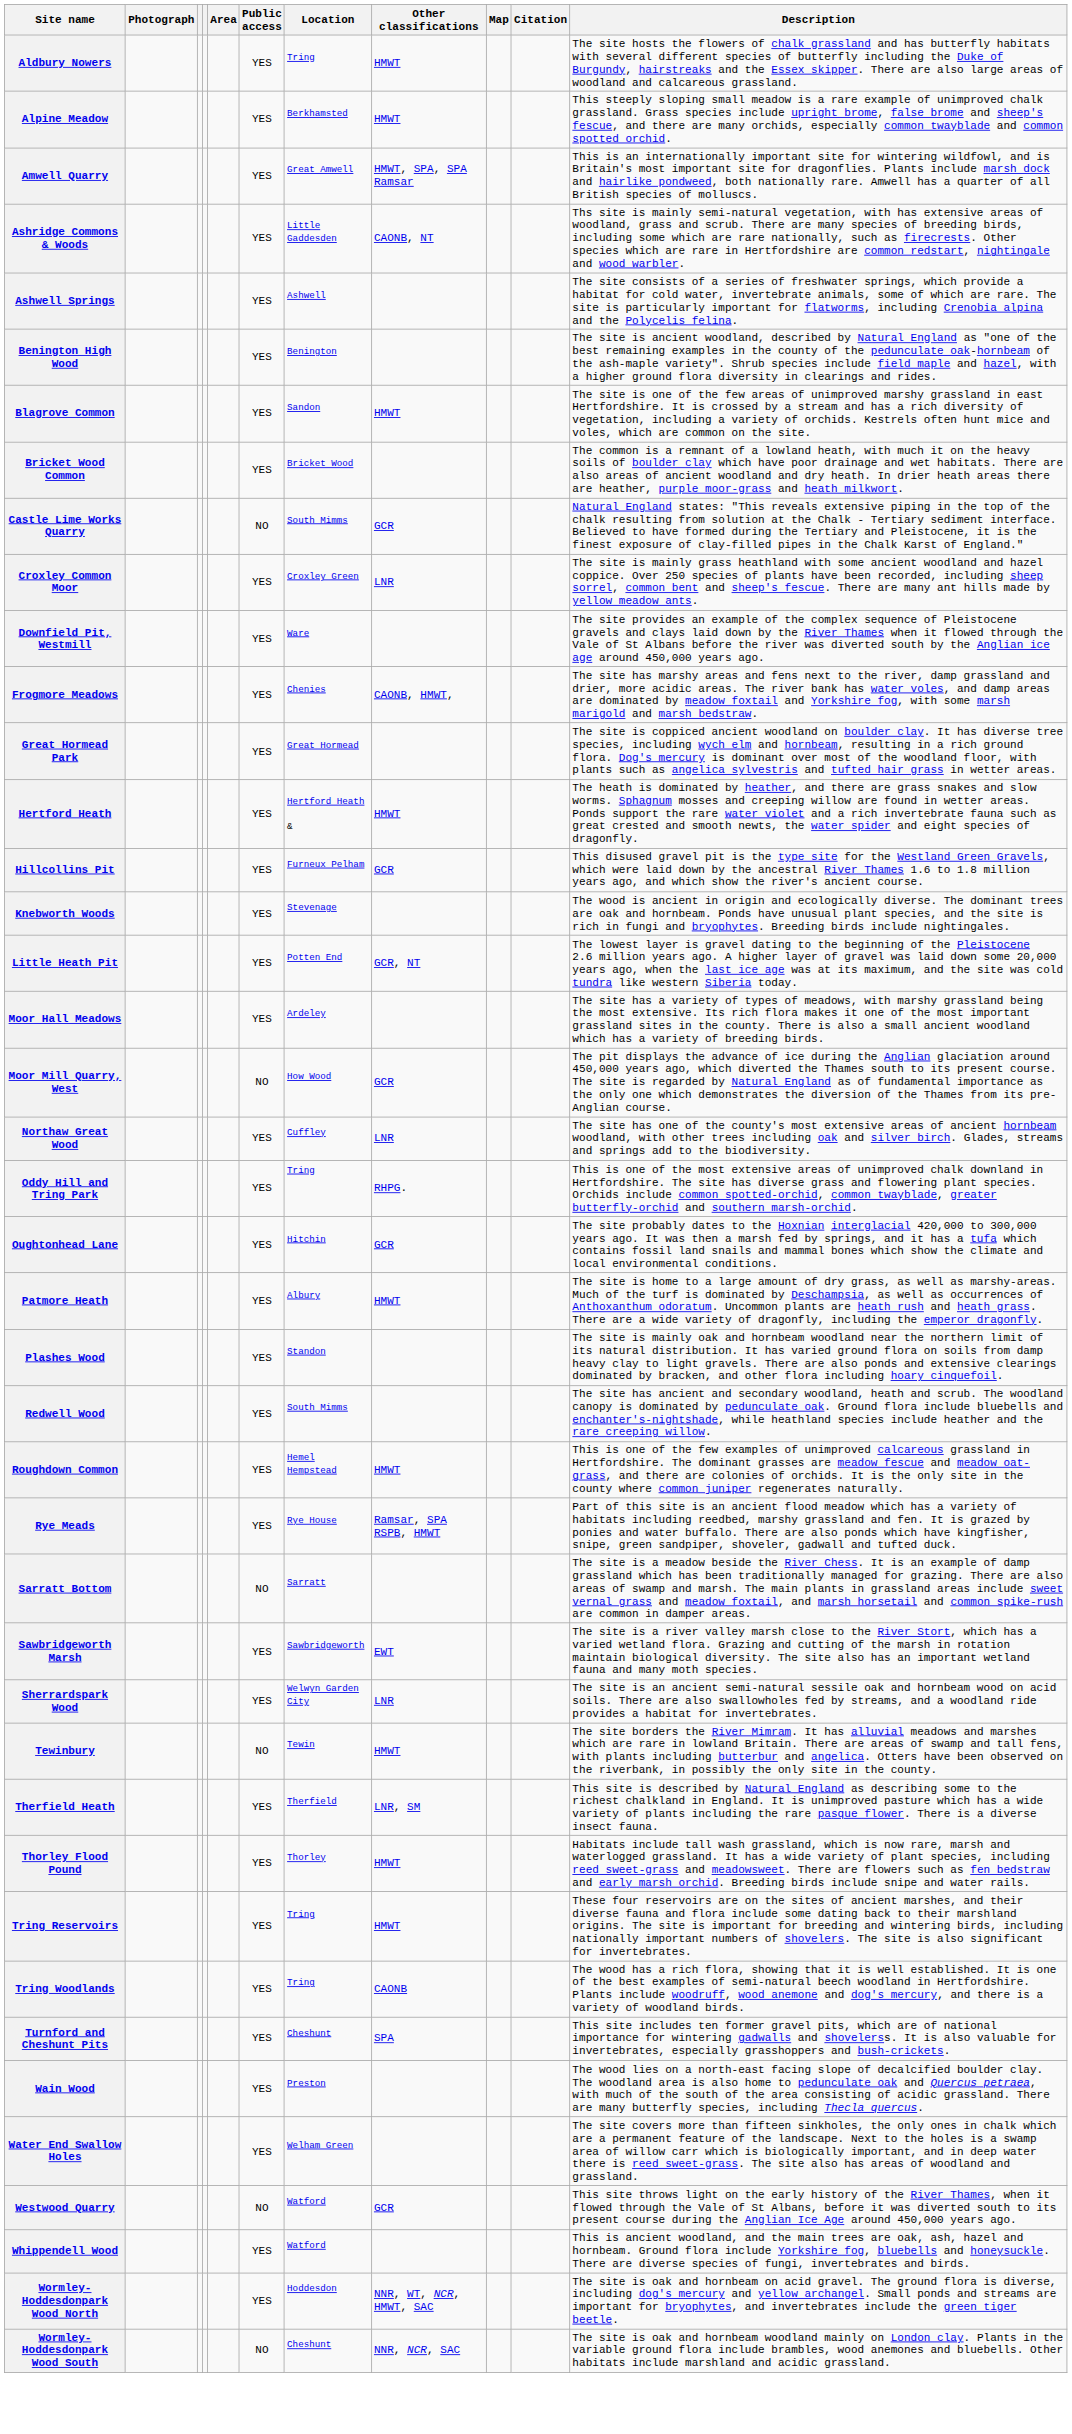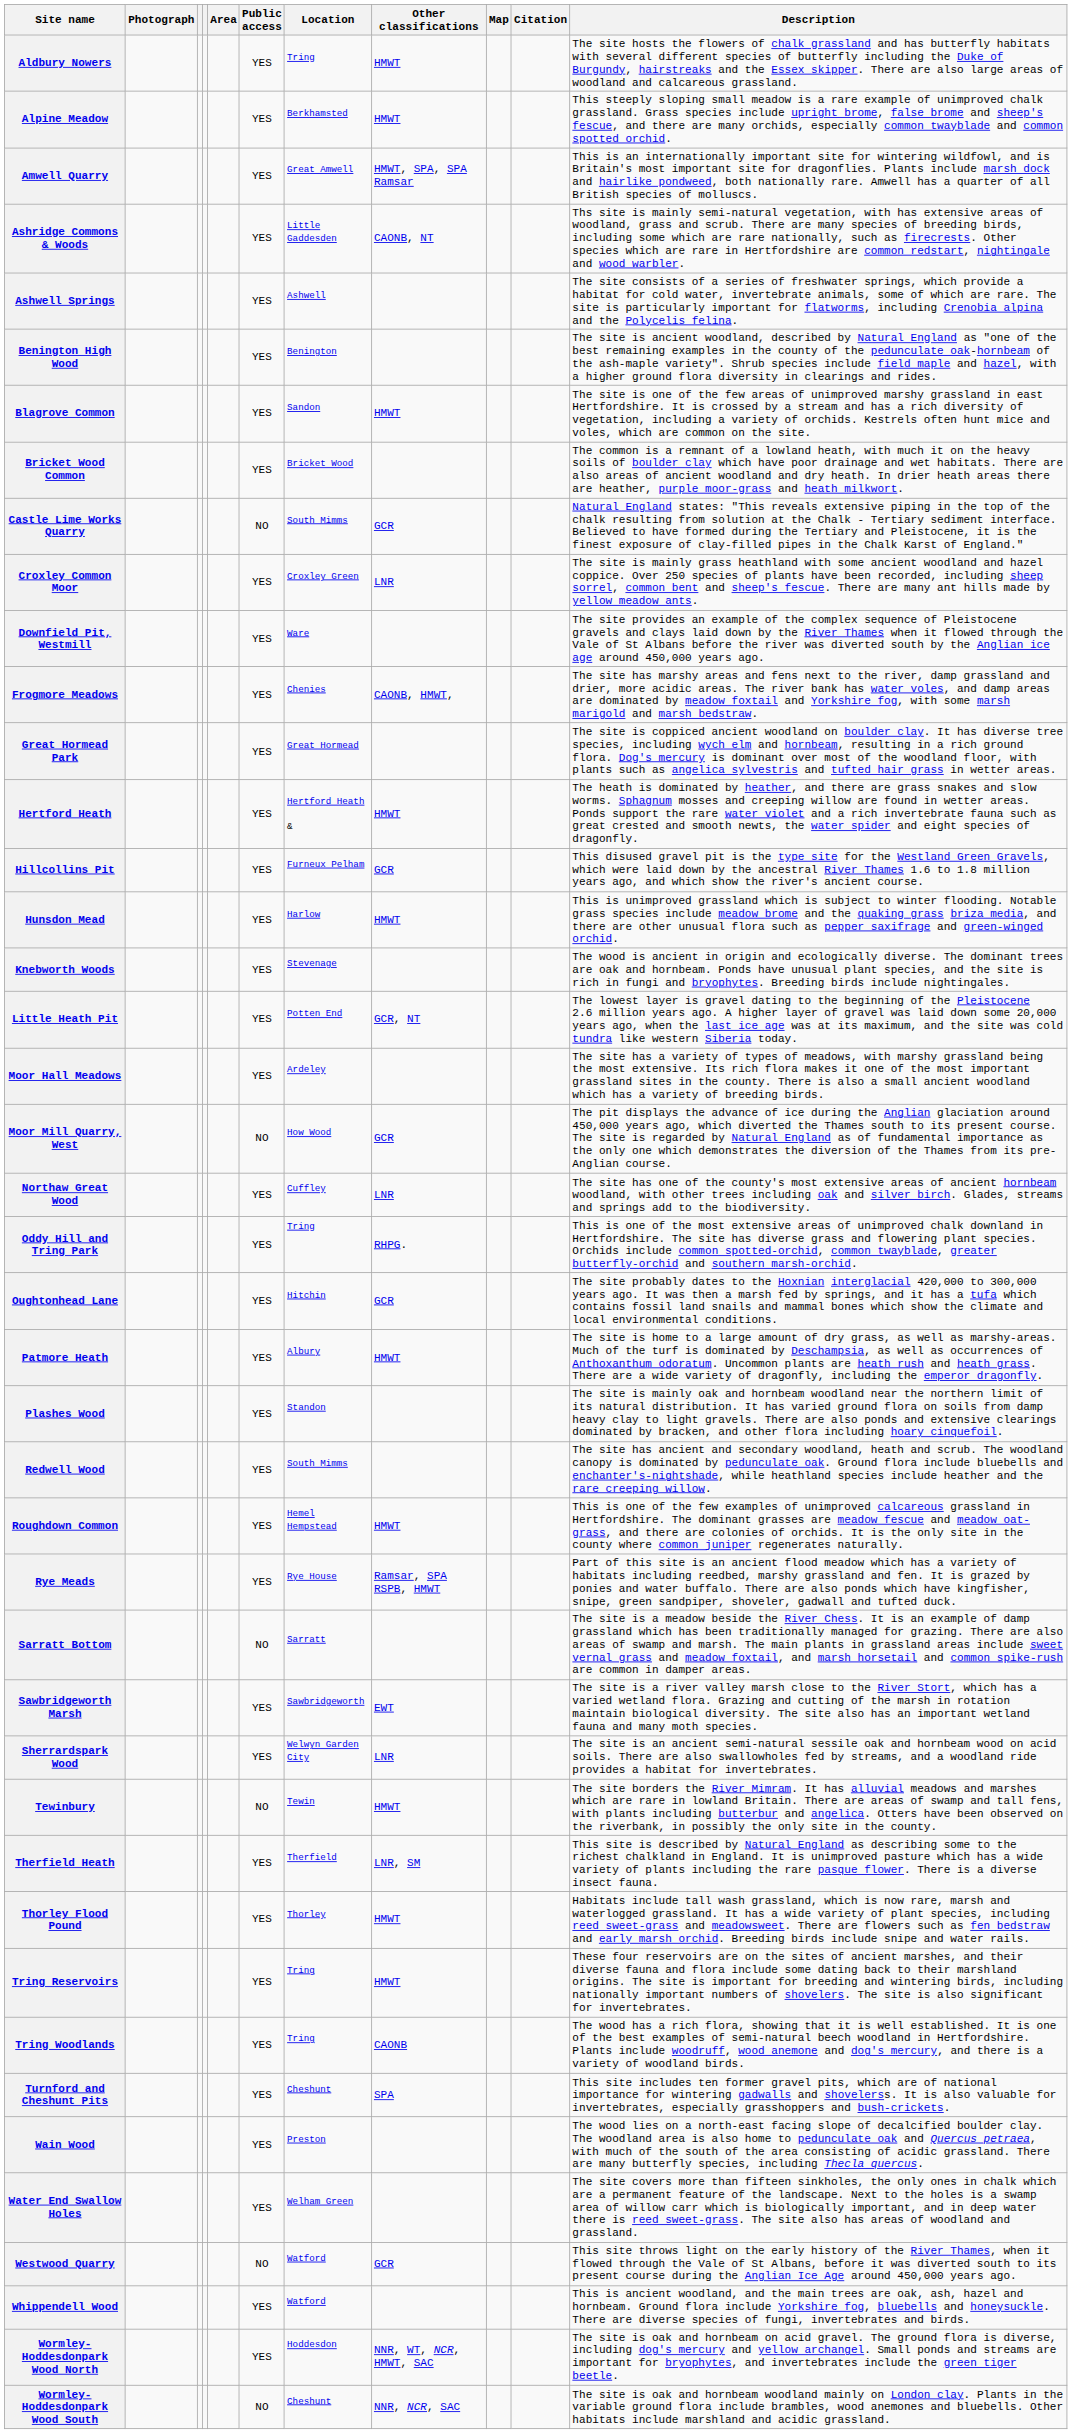+ row: Hunsdon Mead | YES | Harlow | HMWT | This is unimproved grassland which is subject to winter flooding. Notable grass species include meadow brome and the quaking grass briza media, and there are other unusual flora such as pepper saxifrage and green-winged orchid.
